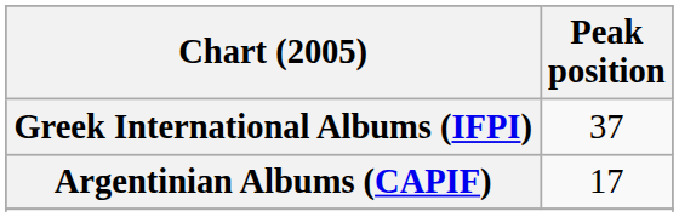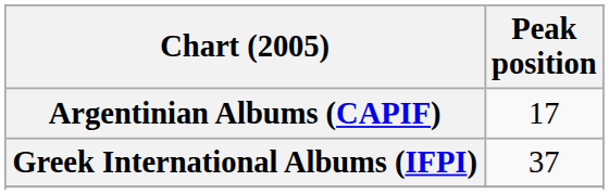rows swapped: Argentinian Albums (CAPIF) <-> Greek International Albums (IFPI)
